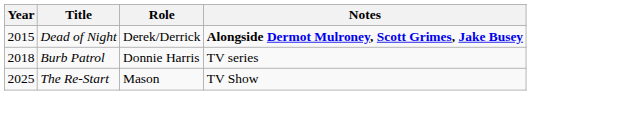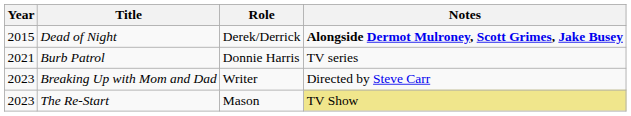Burb Patrol | Year: 2018 -> 2021
+ row: 2023 | Breaking Up with Mom and Dad | Writer | Directed by Steve Carr
The Re-Start | Year: 2025 -> 2023
The Re-Start | Notes: no background -> khaki background
